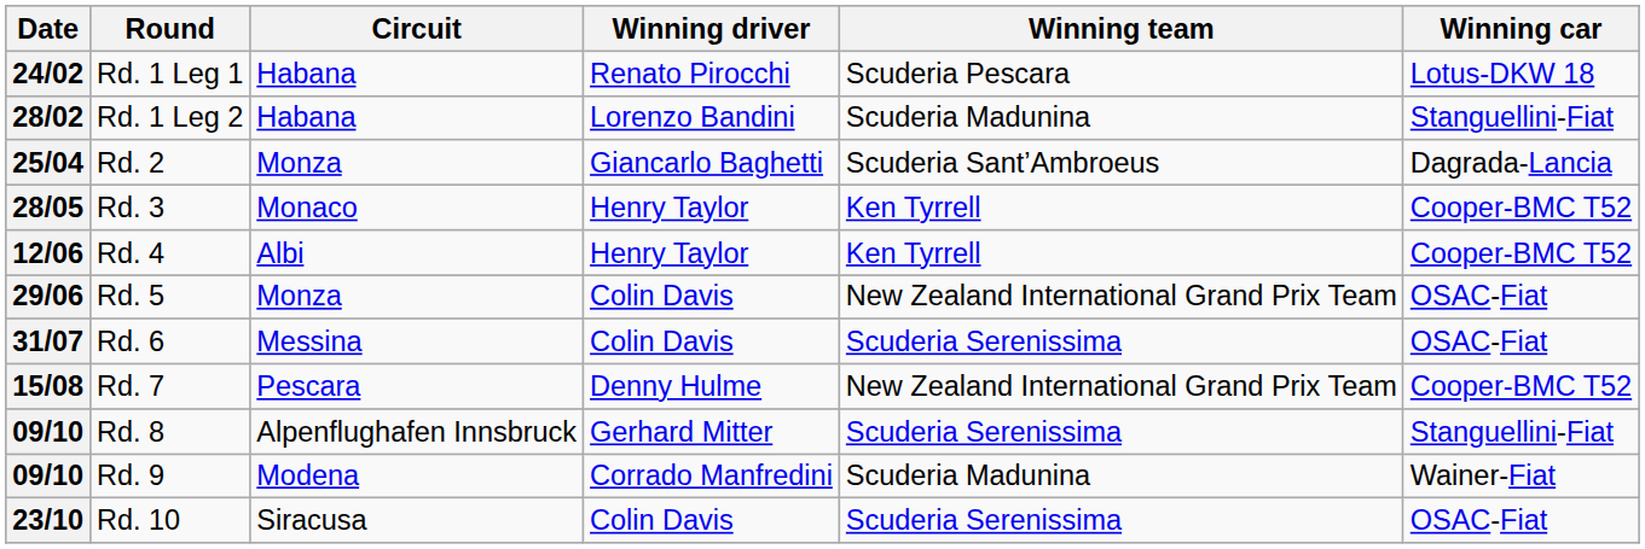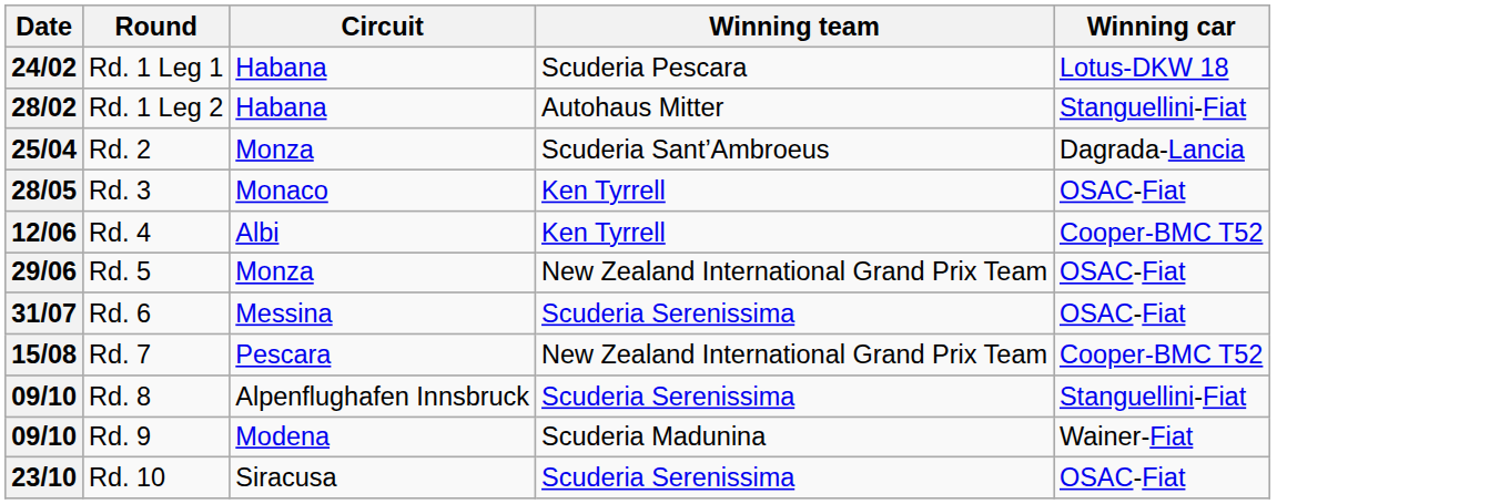- column: Winning driver | Renato Pirocchi | Lorenzo Bandini | Giancarlo Baghetti | Henry Taylor | Henry Taylor | Colin Davis | Colin Davis | Denny Hulme | Gerhard Mitter | Corrado Manfredini | Colin Davis
28/02 | Winning team: Scuderia Madunina -> Autohaus Mitter
28/05 | Winning car: Cooper-BMC T52 -> OSAC-Fiat
